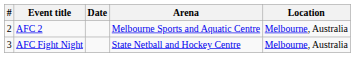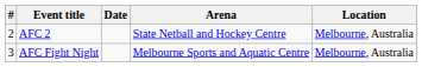AFC 2 | Arena: Melbourne Sports and Aquatic Centre -> State Netball and Hockey Centre
AFC Fight Night | Arena: State Netball and Hockey Centre -> Melbourne Sports and Aquatic Centre
